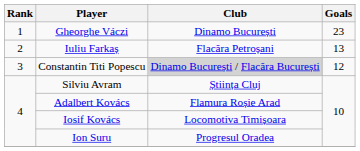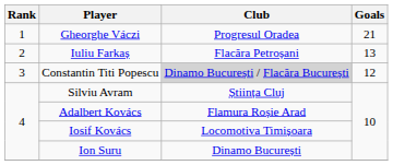Gheorghe Váczi | Club: Dinamo București -> Progresul Oradea
Gheorghe Váczi | Goals: 23 -> 21
Ion Suru | Club: Progresul Oradea -> Dinamo București
